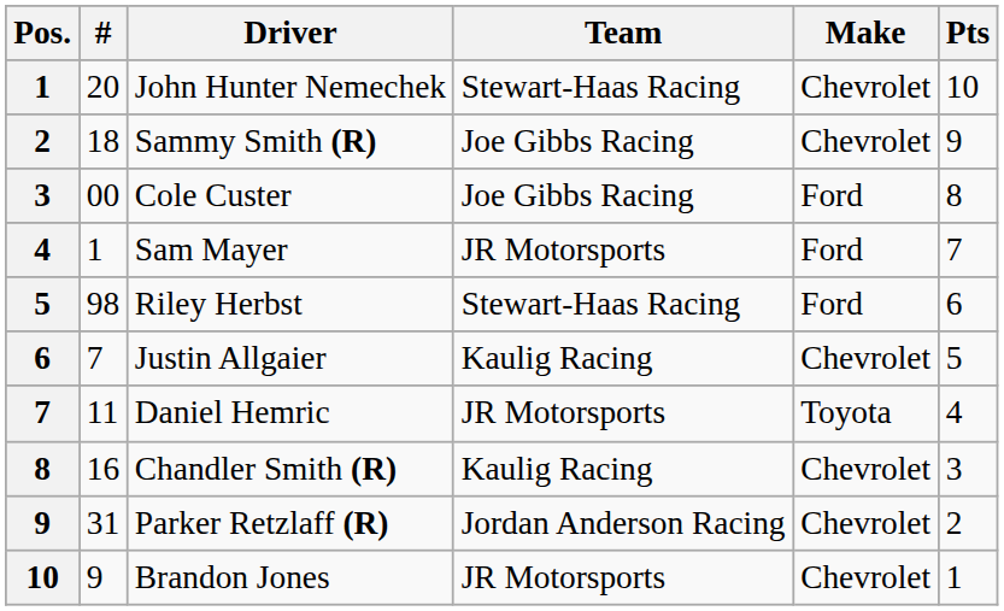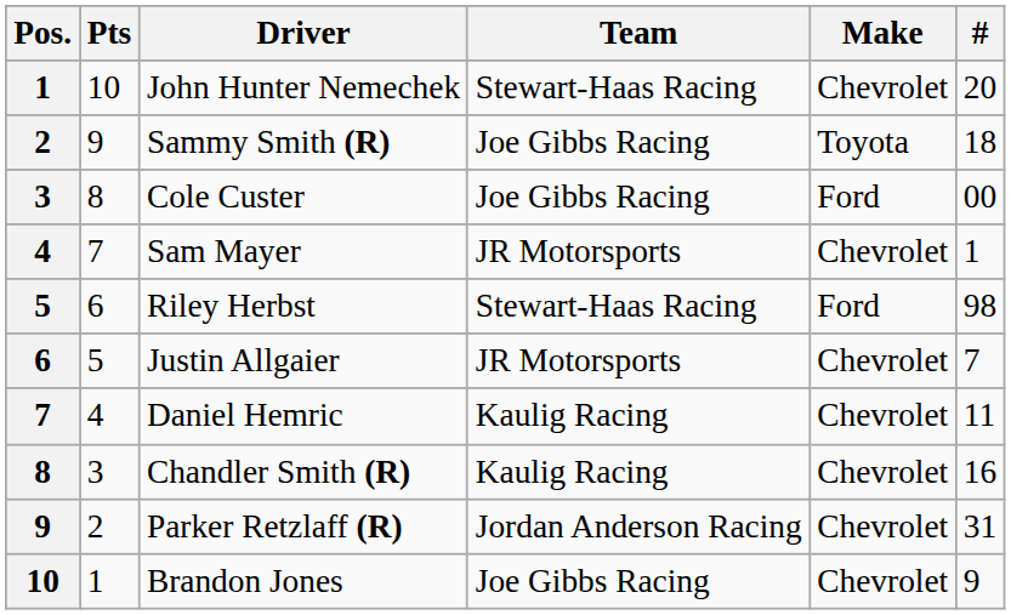columns swapped: # <-> Pts
Sammy Smith (R) | Make: Chevrolet -> Toyota
Sam Mayer | Make: Ford -> Chevrolet
Justin Allgaier | Team: Kaulig Racing -> JR Motorsports
Daniel Hemric | Team: JR Motorsports -> Kaulig Racing
Daniel Hemric | Make: Toyota -> Chevrolet
Brandon Jones | Team: JR Motorsports -> Joe Gibbs Racing
